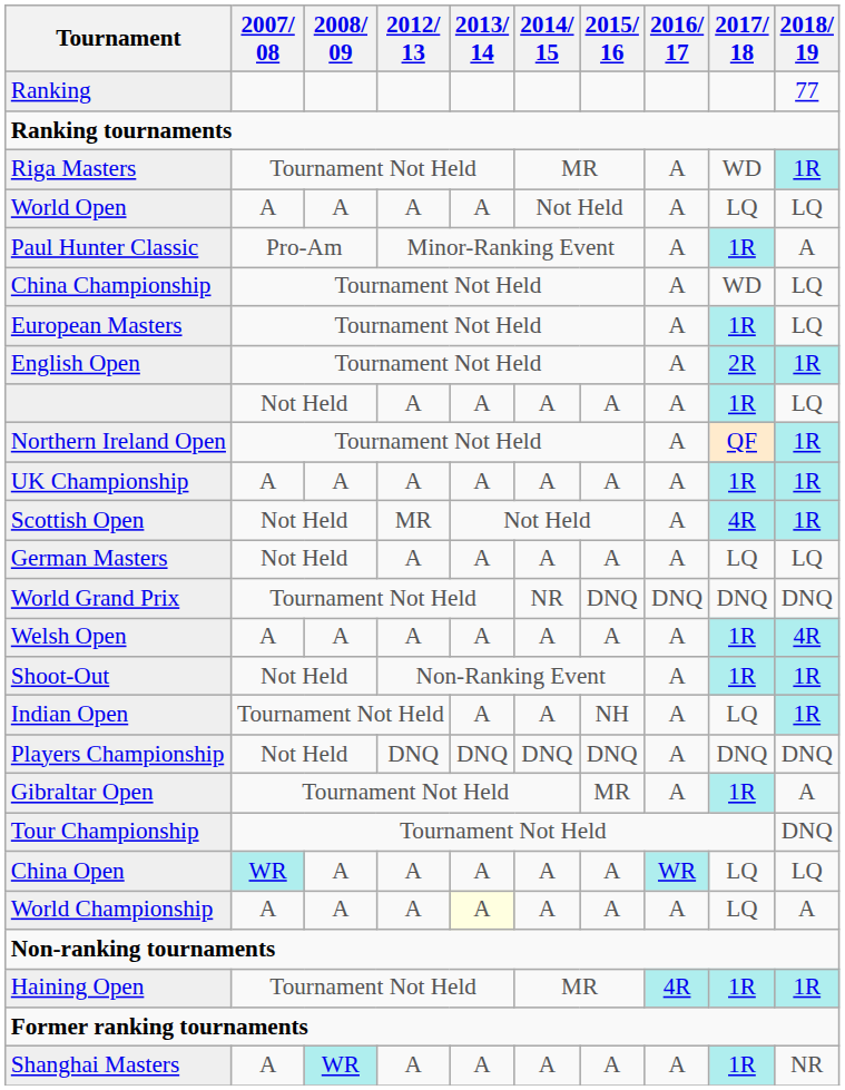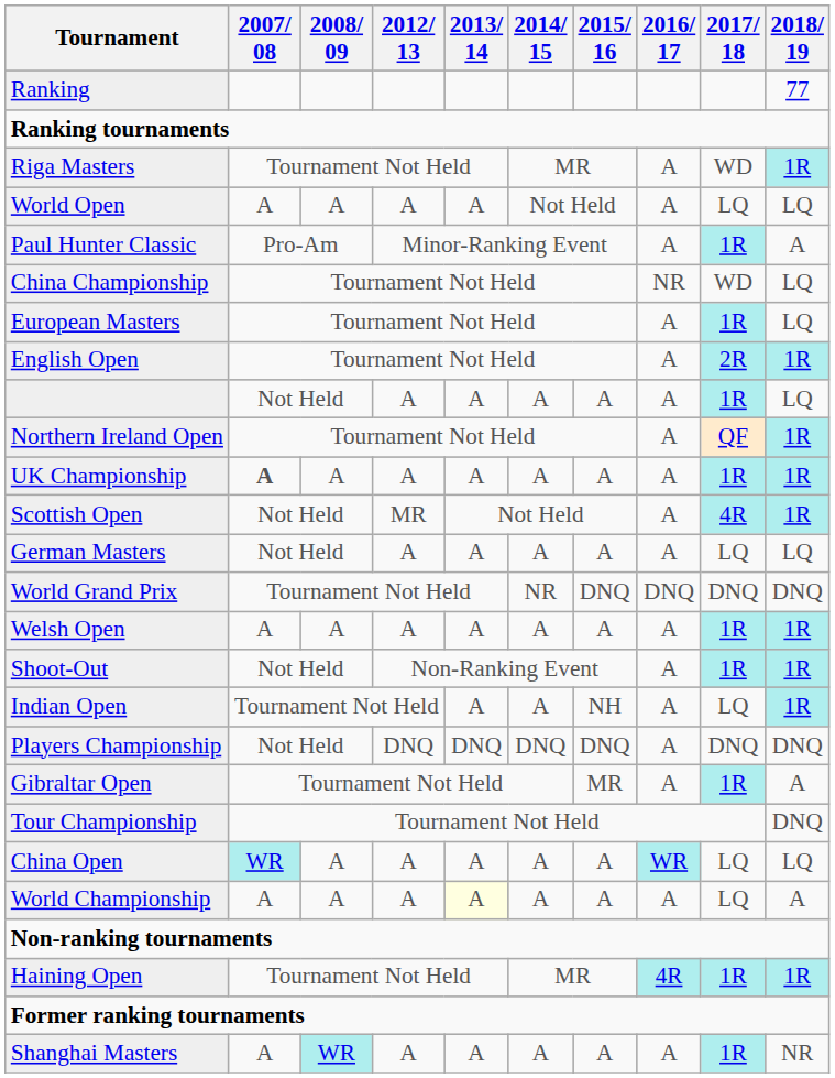China Championship | 2016/ 17: A -> NR
UK Championship | 2007/ 08: normal -> bold
Welsh Open | 2018/ 19: 4R -> 1R
